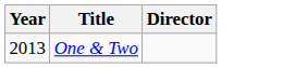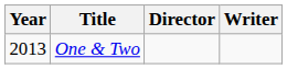+ column: Writer
